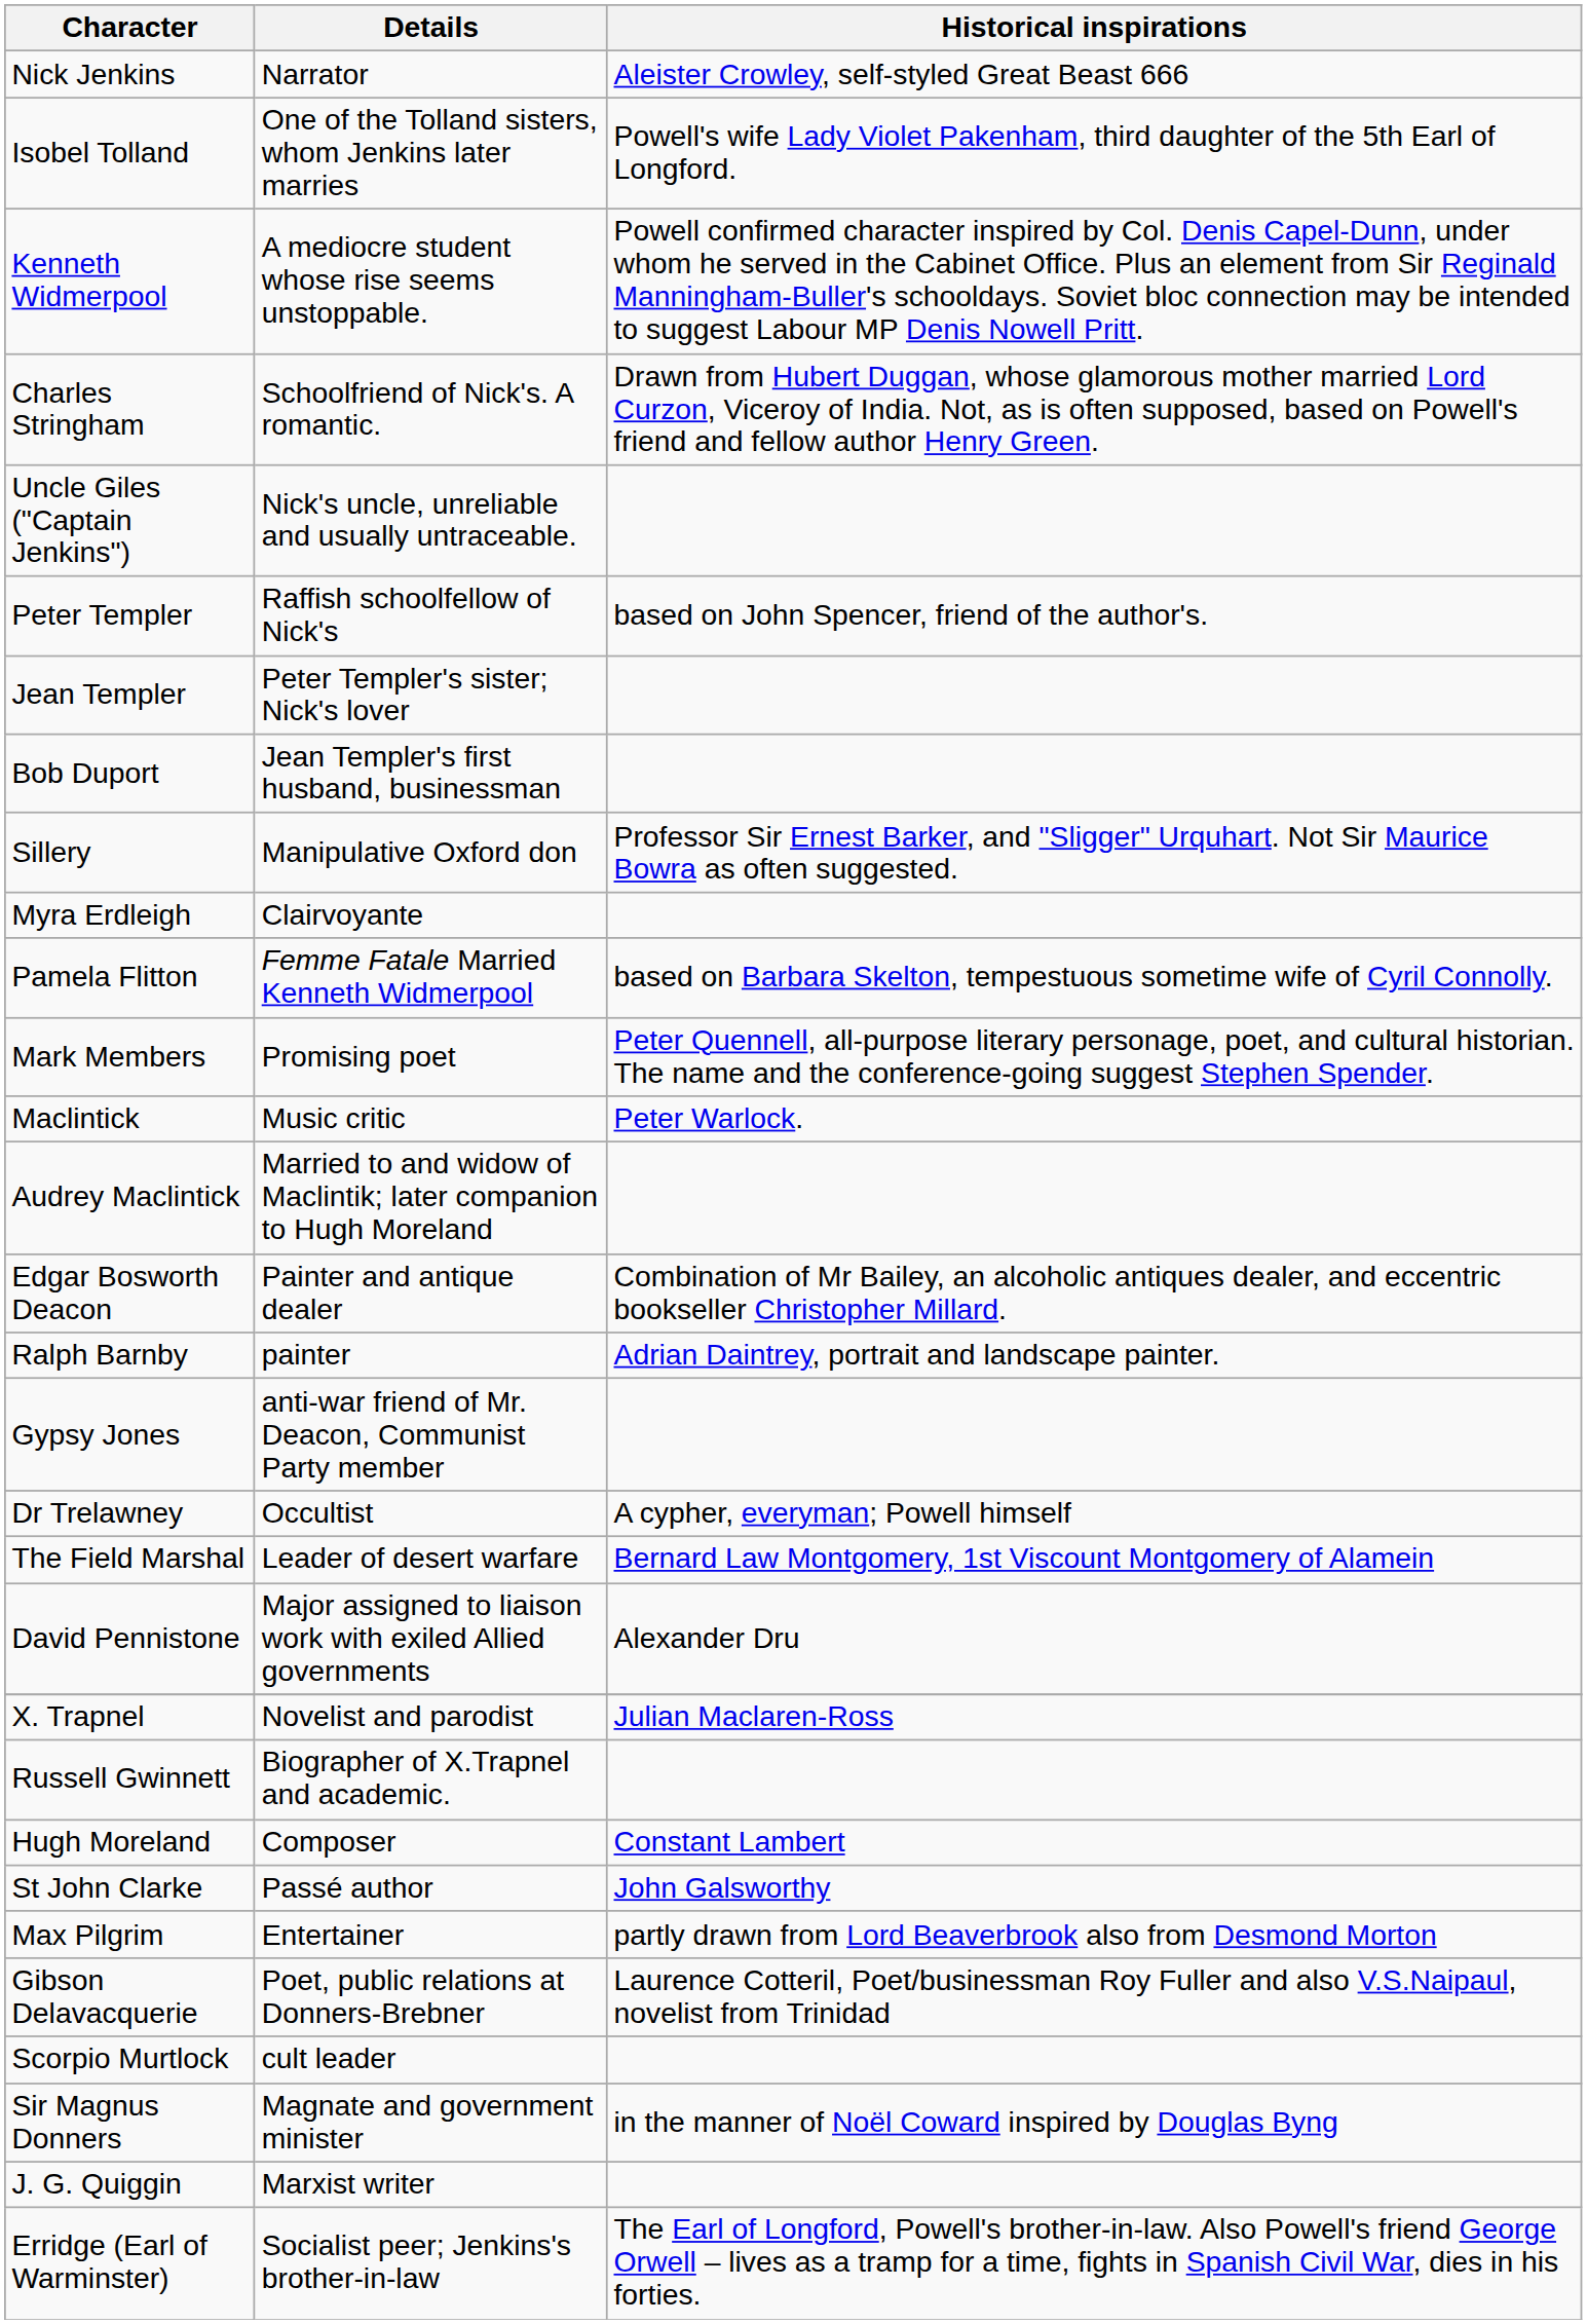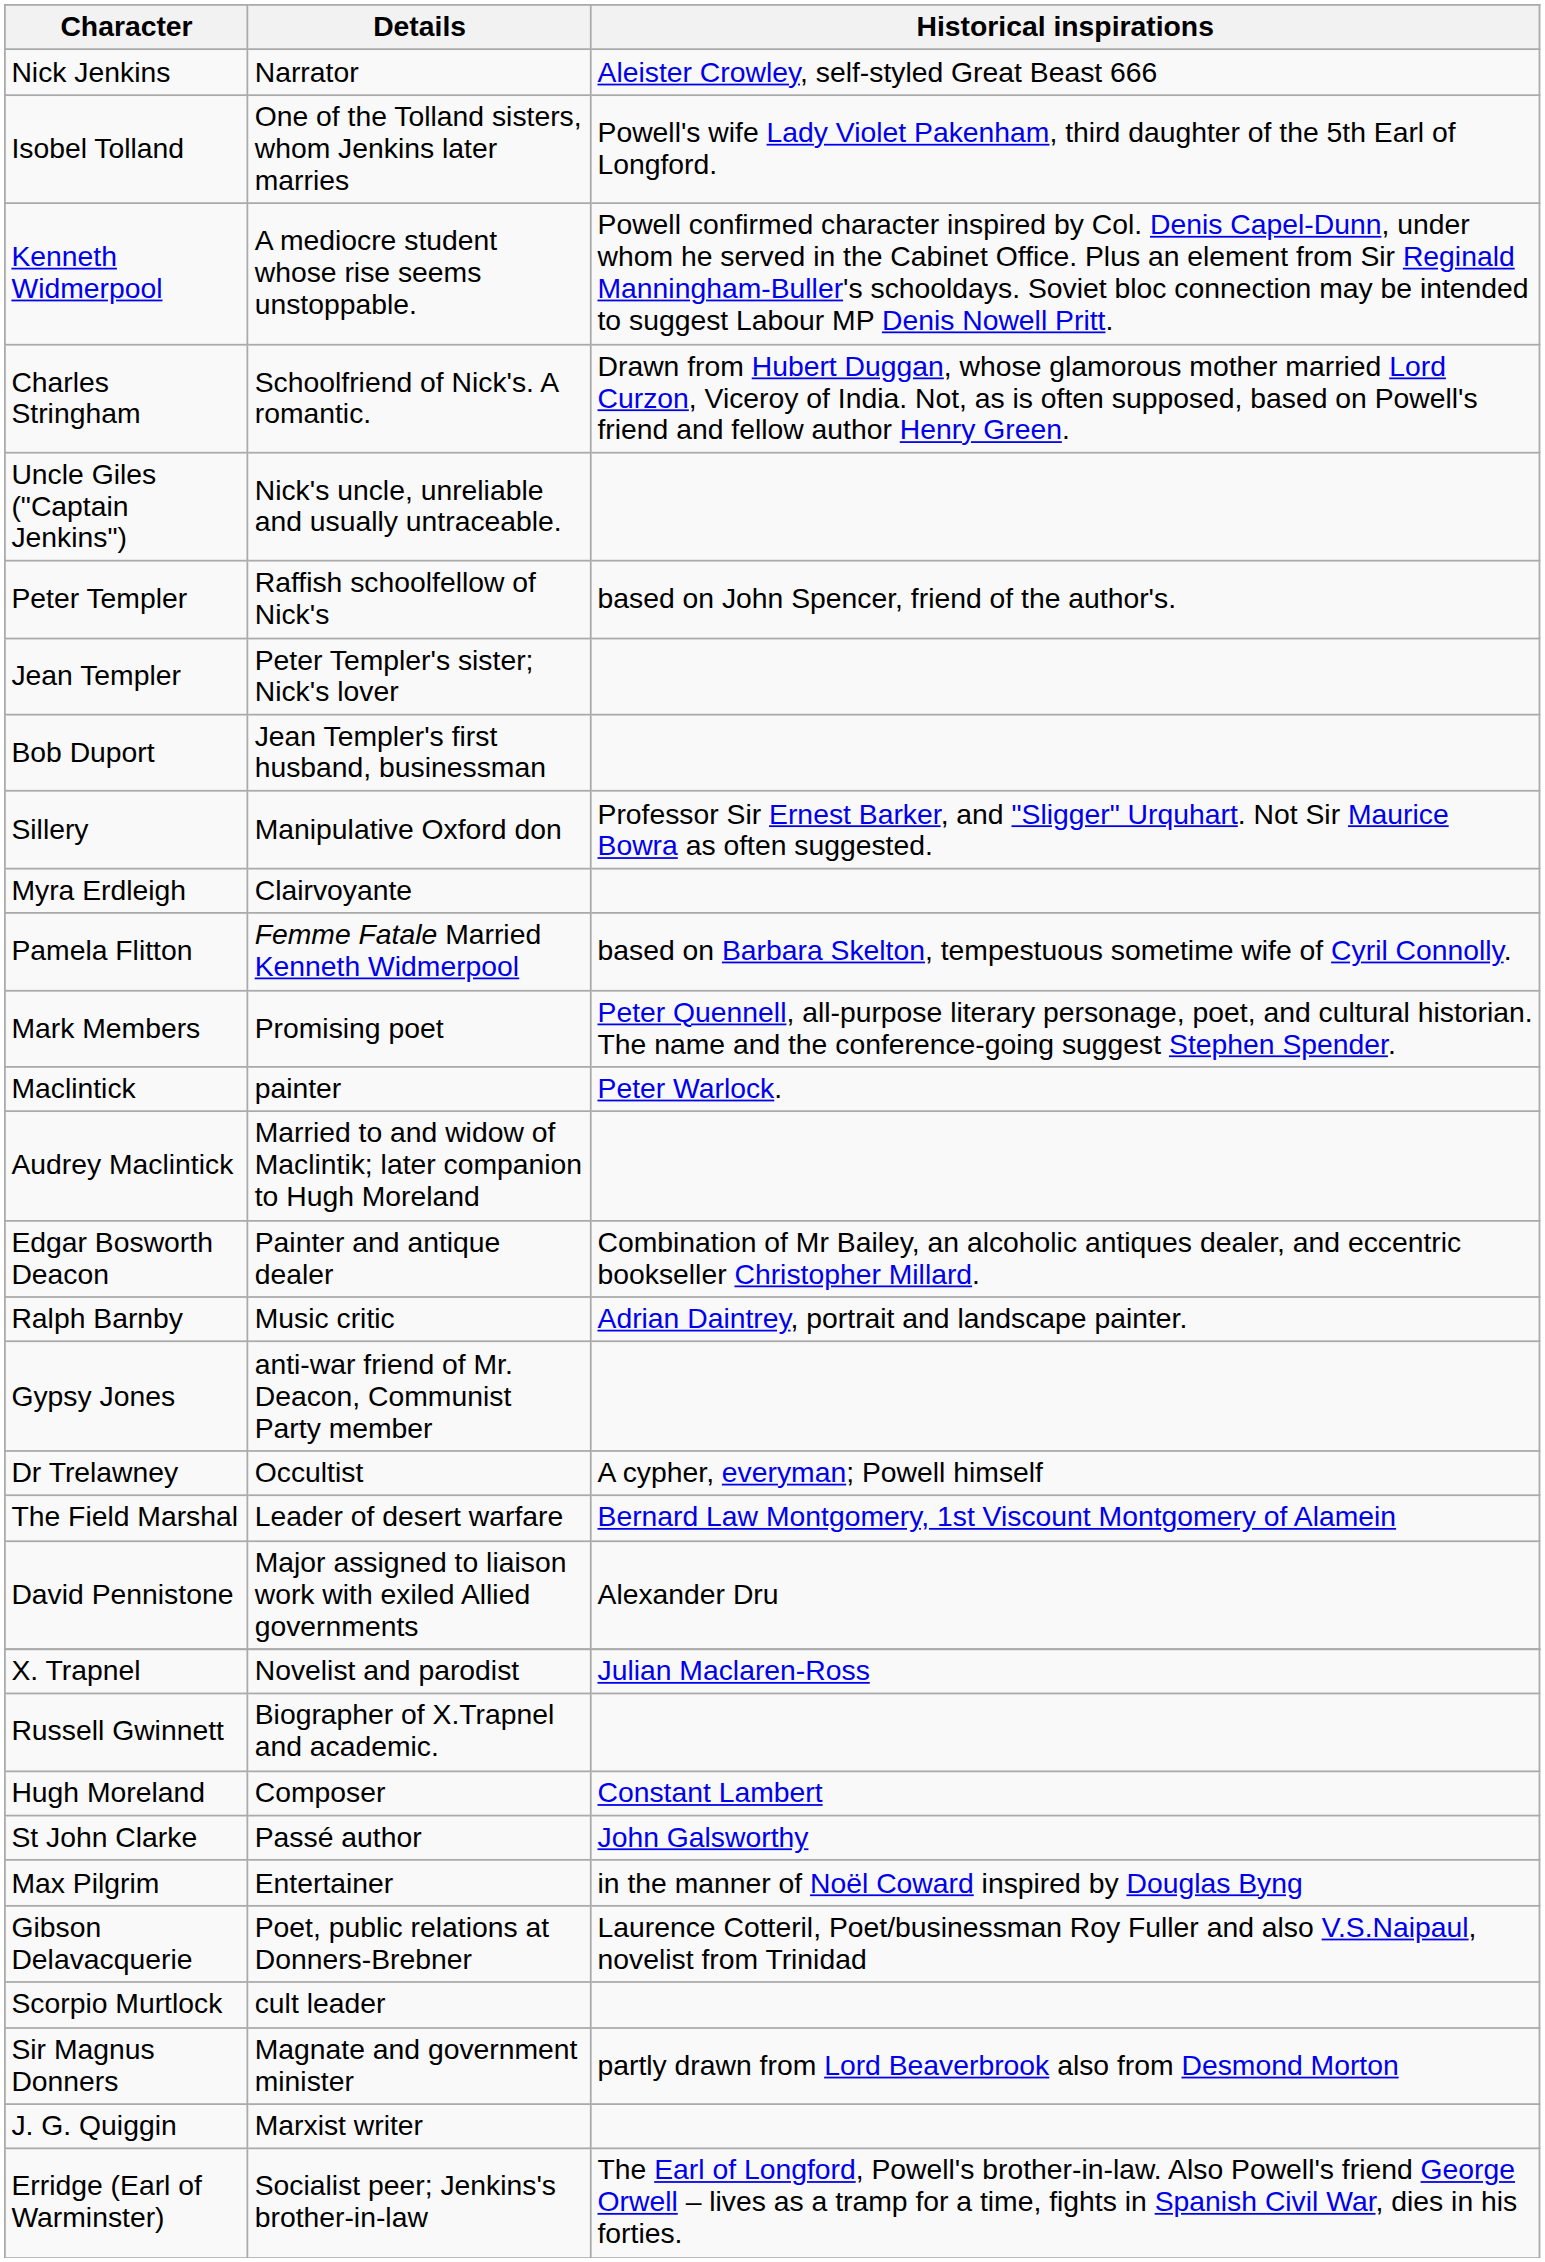Maclintick | Details: Music critic -> painter
Ralph Barnby | Details: painter -> Music critic
Max Pilgrim | Historical inspirations: partly drawn from Lord Beaverbrook also from Desmond Morton -> in the manner of Noël Coward inspired by Douglas Byng
Sir Magnus Donners | Historical inspirations: in the manner of Noël Coward inspired by Douglas Byng -> partly drawn from Lord Beaverbrook also from Desmond Morton
